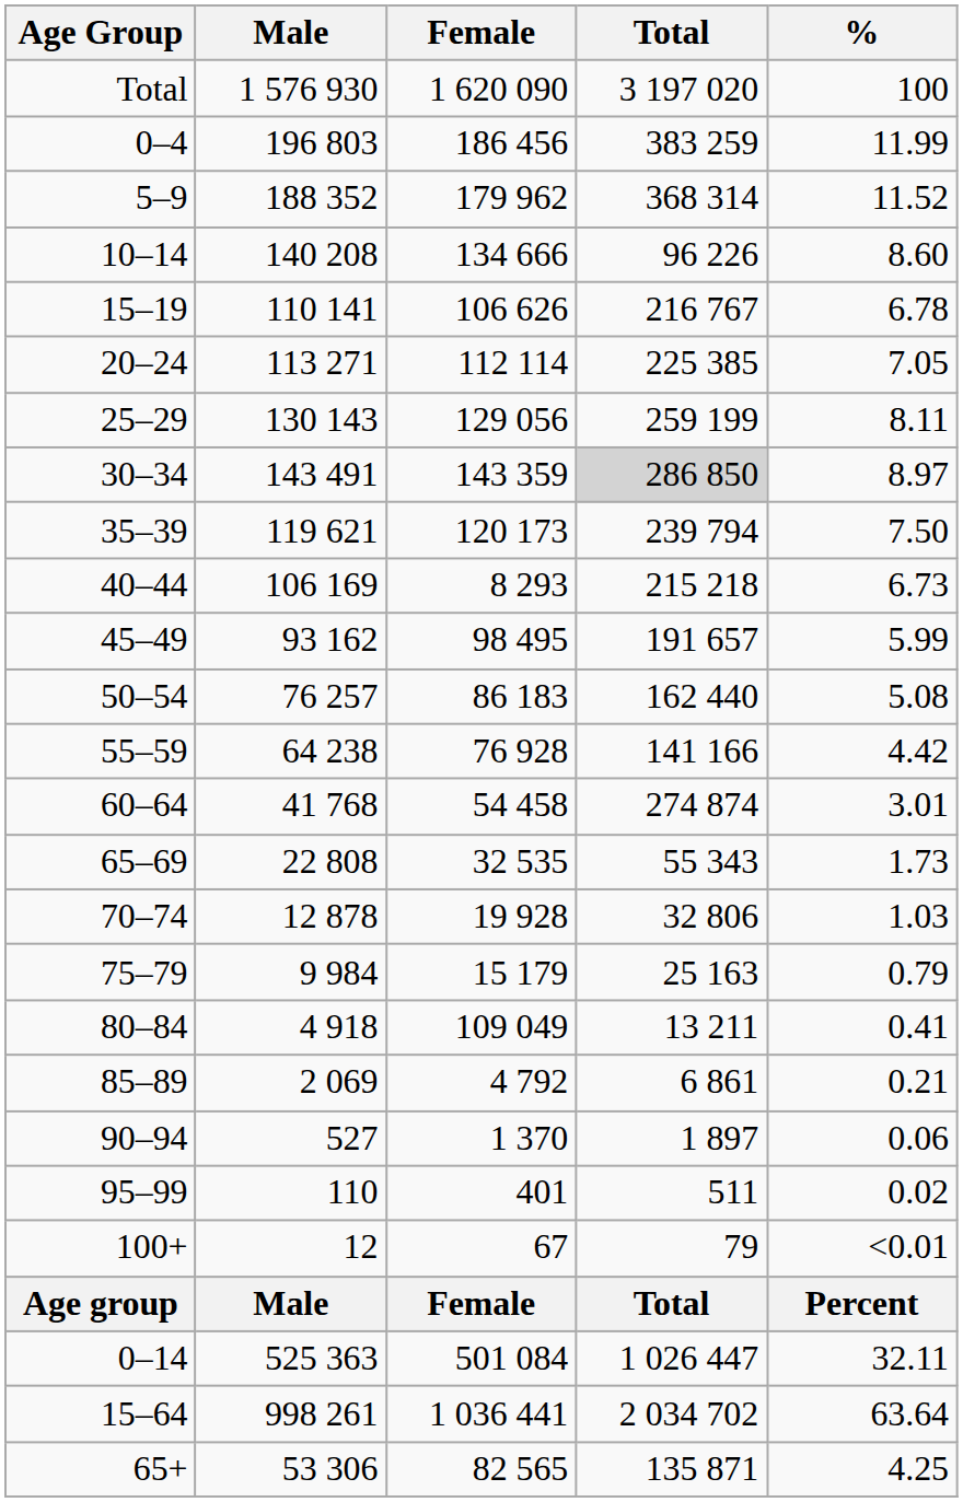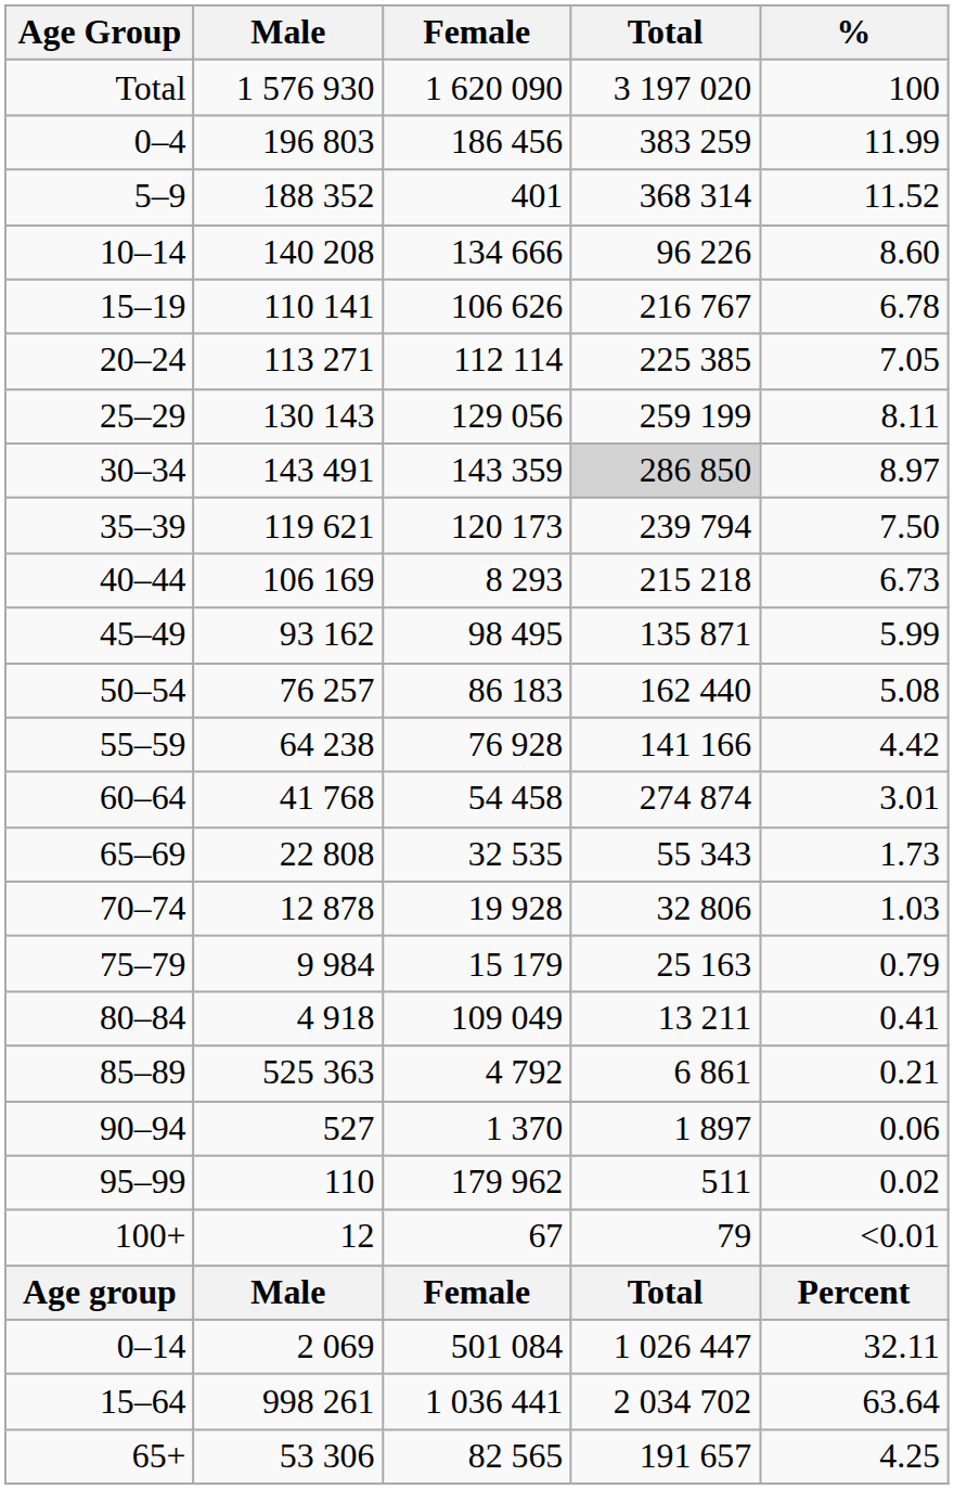5–9 | Female: 179 962 -> 401
45–49 | Total: 191 657 -> 135 871
85–89 | Male: 2 069 -> 525 363
95–99 | Female: 401 -> 179 962
0–14 | Male: 525 363 -> 2 069
65+ | Total: 135 871 -> 191 657
